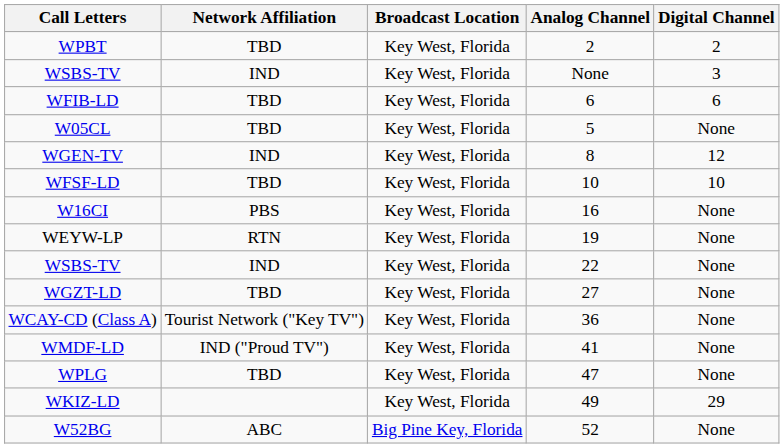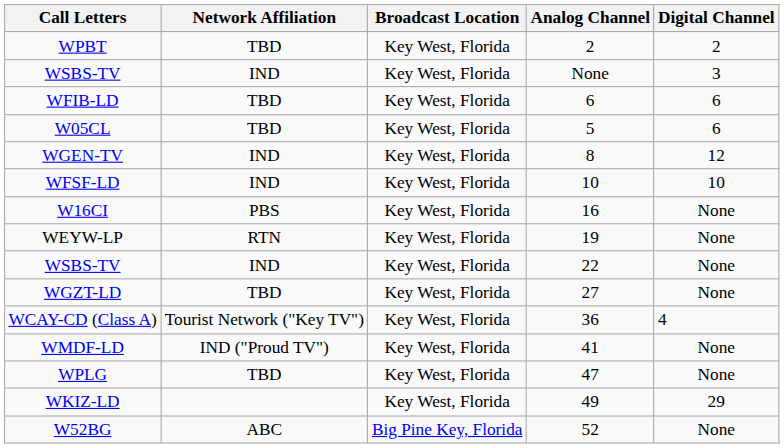W05CL | Digital Channel: None -> 6
WFSF-LD | Network Affiliation: TBD -> IND
WCAY-CD (Class A) | Digital Channel: None -> 4
